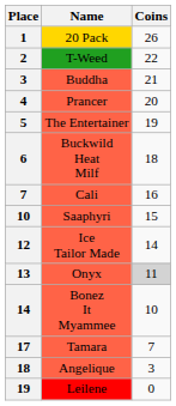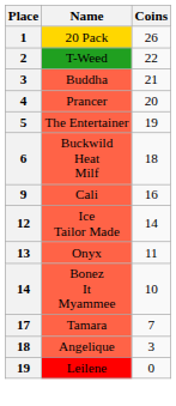Cali | Place: 7 -> 9
- row: 10 | Saaphyri | 15
Onyx | Coins: lightgrey background -> no background
